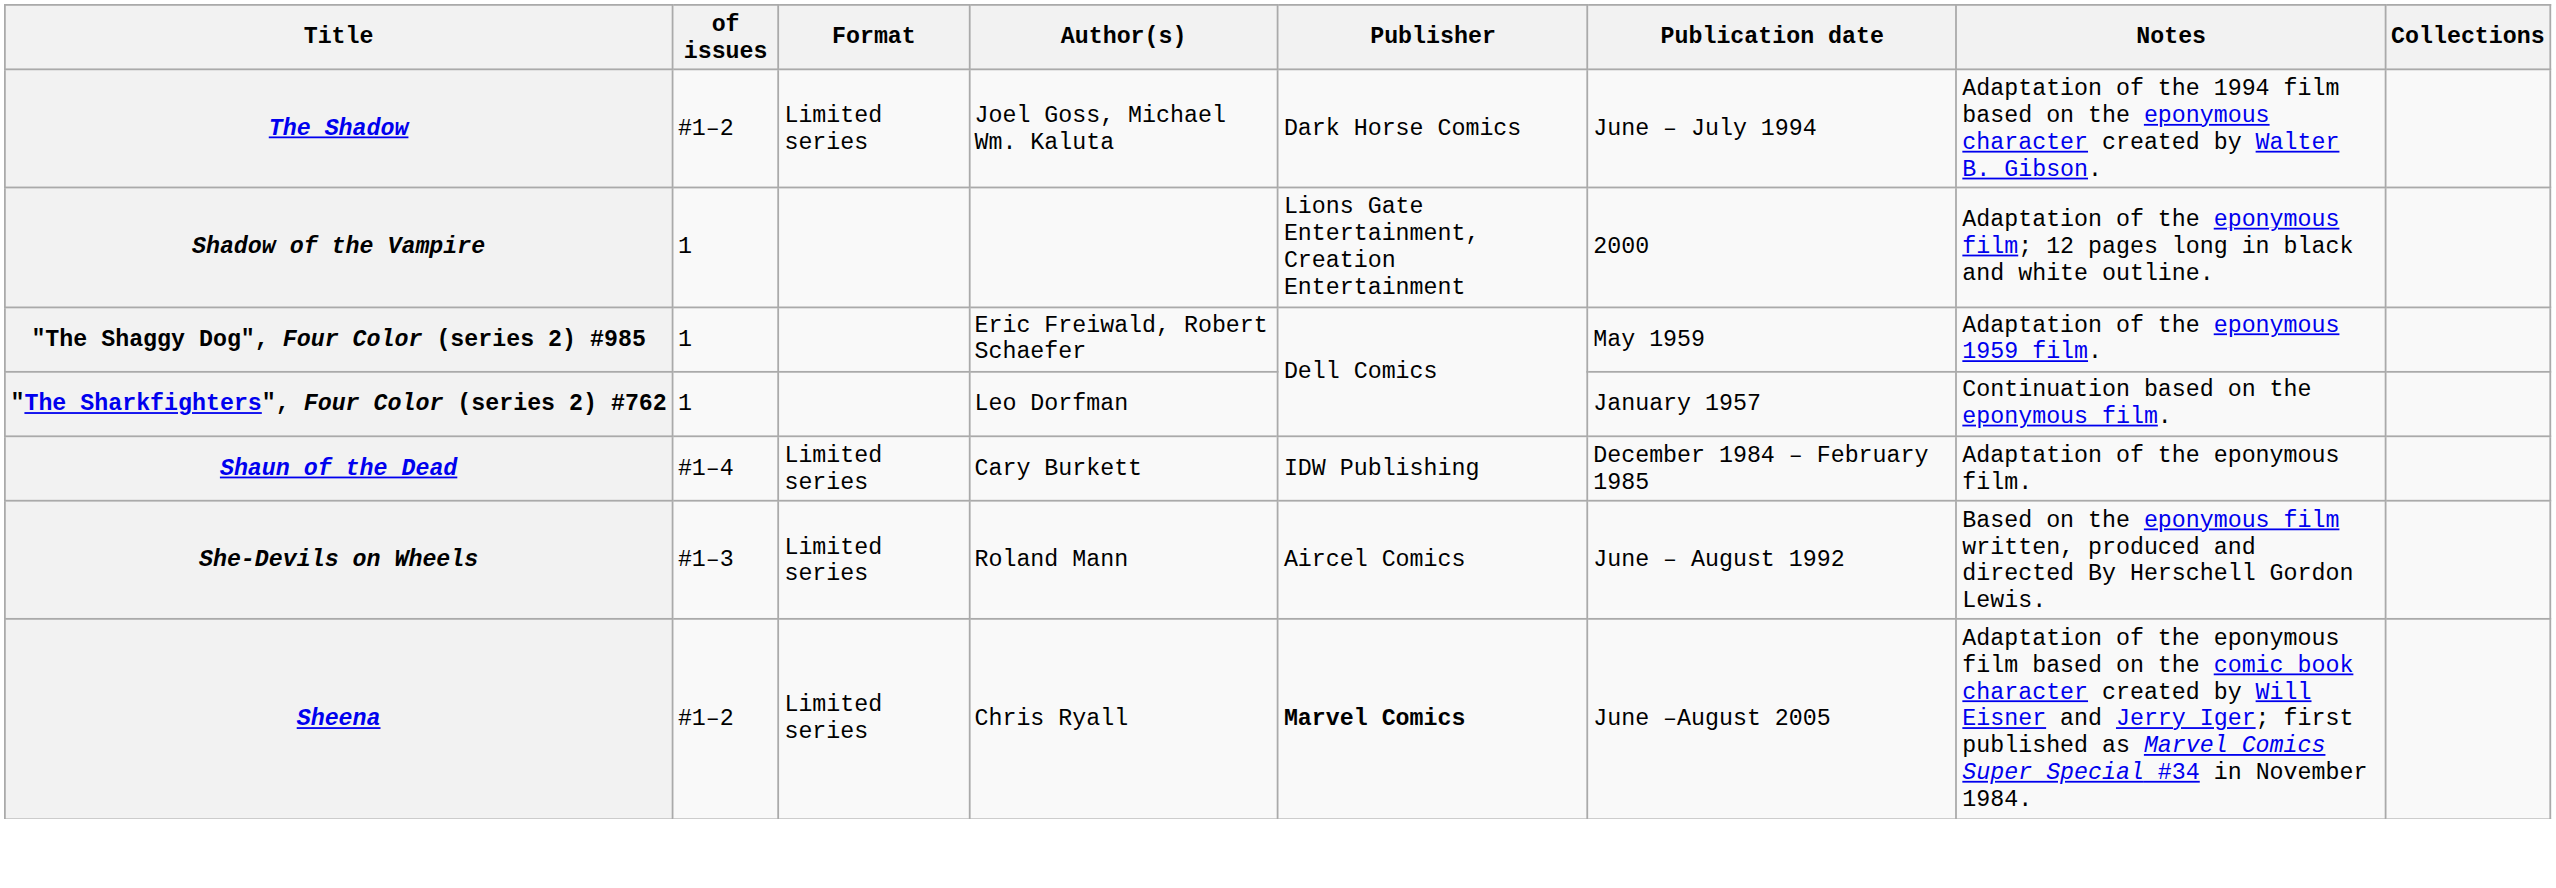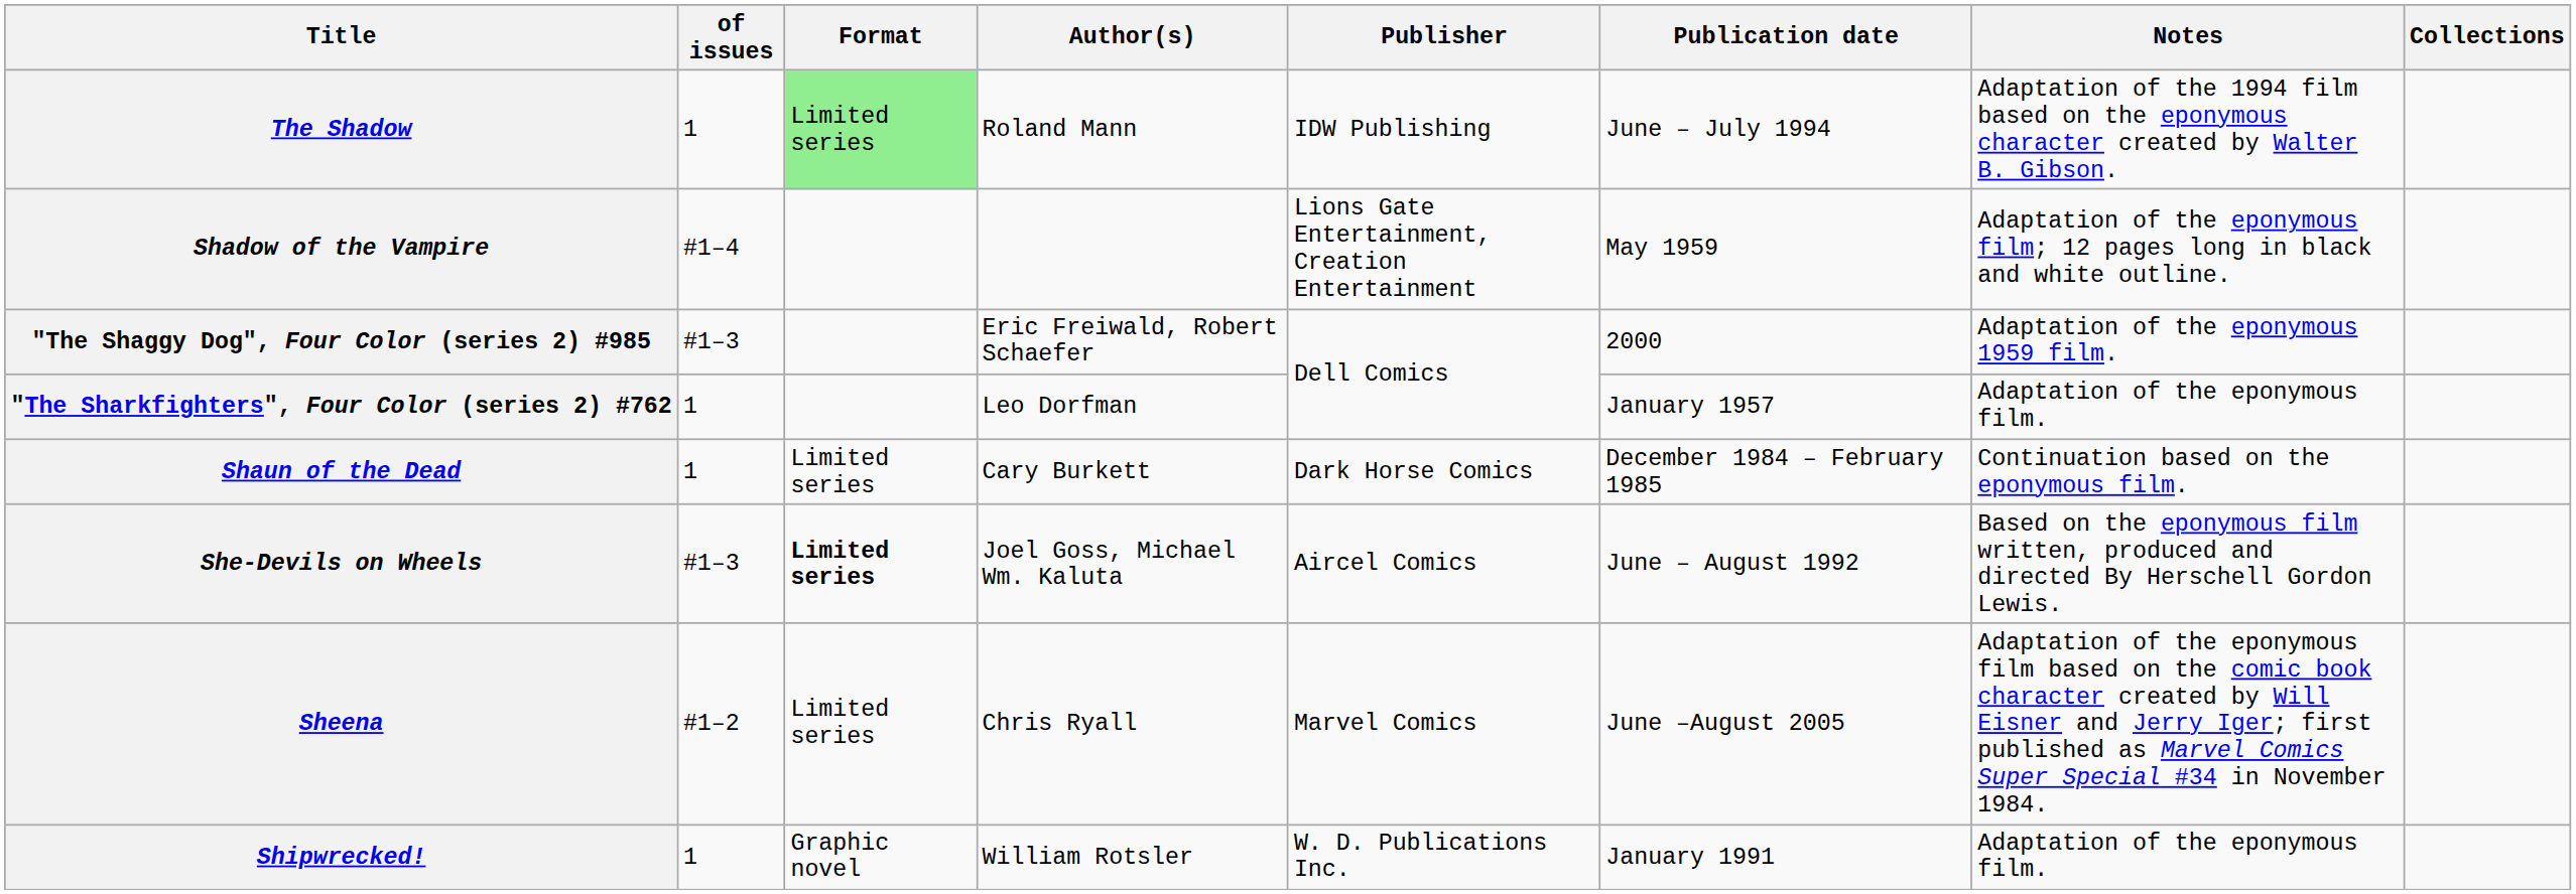The Shadow | of issues: #1–2 -> 1
The Shadow | Format: no background -> lightgreen background
The Shadow | Author(s): Joel Goss, Michael Wm. Kaluta -> Roland Mann
The Shadow | Publisher: Dark Horse Comics -> IDW Publishing
Shadow of the Vampire | of issues: 1 -> #1–4
Shadow of the Vampire | Publication date: 2000 -> May 1959
"The Shaggy Dog", Four Color (series 2) #985 | of issues: 1 -> #1–3
"The Shaggy Dog", Four Color (series 2) #985 | Publication date: May 1959 -> 2000
"The Sharkfighters", Four Color (series 2) #762 | Notes: Continuation based on the eponymous film. -> Adaptation of the eponymous film.
Shaun of the Dead | of issues: #1–4 -> 1
Shaun of the Dead | Publisher: IDW Publishing -> Dark Horse Comics
Shaun of the Dead | Notes: Adaptation of the eponymous film. -> Continuation based on the eponymous film.
She-Devils on Wheels | Format: normal -> bold
She-Devils on Wheels | Author(s): Roland Mann -> Joel Goss, Michael Wm. Kaluta
Sheena | Publisher: bold -> normal
+ row: Shipwrecked! | 1 | Graphic novel | William Rotsler | W. D. Publications Inc. | January 1991 | Adaptation of the eponymous film.
